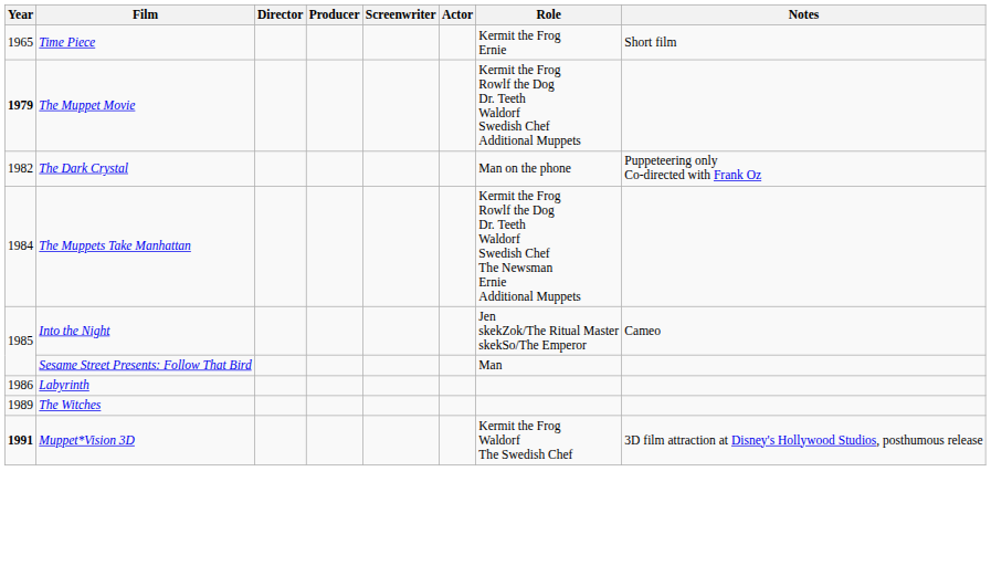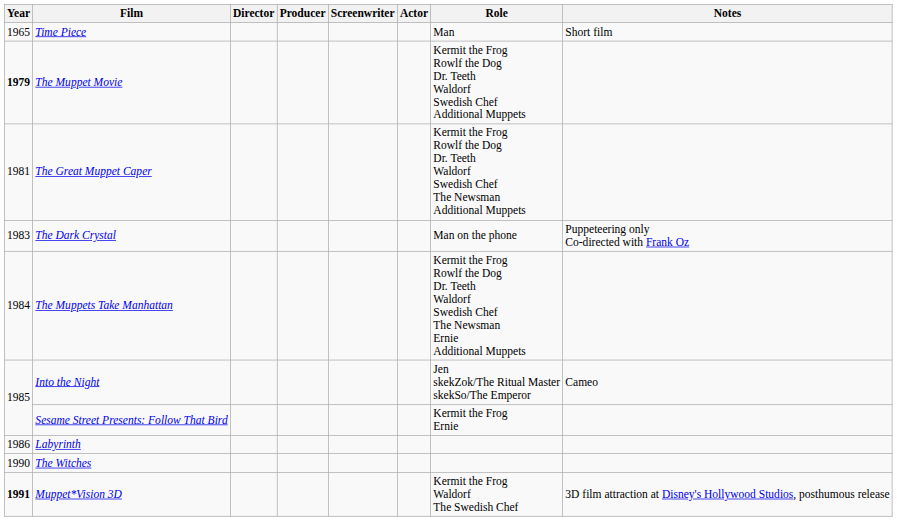Time Piece | Role: Kermit the Frog Ernie -> Man
+ row: 1981 | The Great Muppet Caper | Kermit the Frog Rowlf the Dog Dr. Teeth Waldorf Swedish Chef The Newsman Additional Muppets
The Dark Crystal | Year: 1982 -> 1983
Sesame Street Presents: Follow That Bird | Role: Man -> Kermit the Frog Ernie
The Witches | Year: 1989 -> 1990
